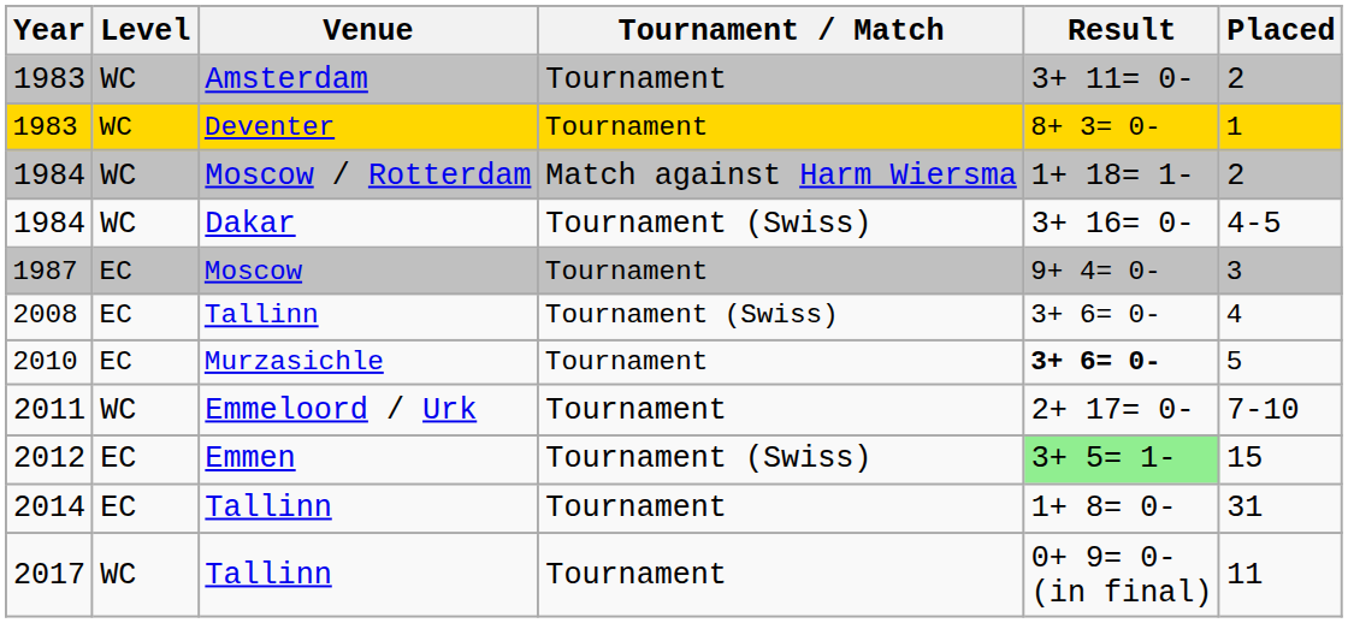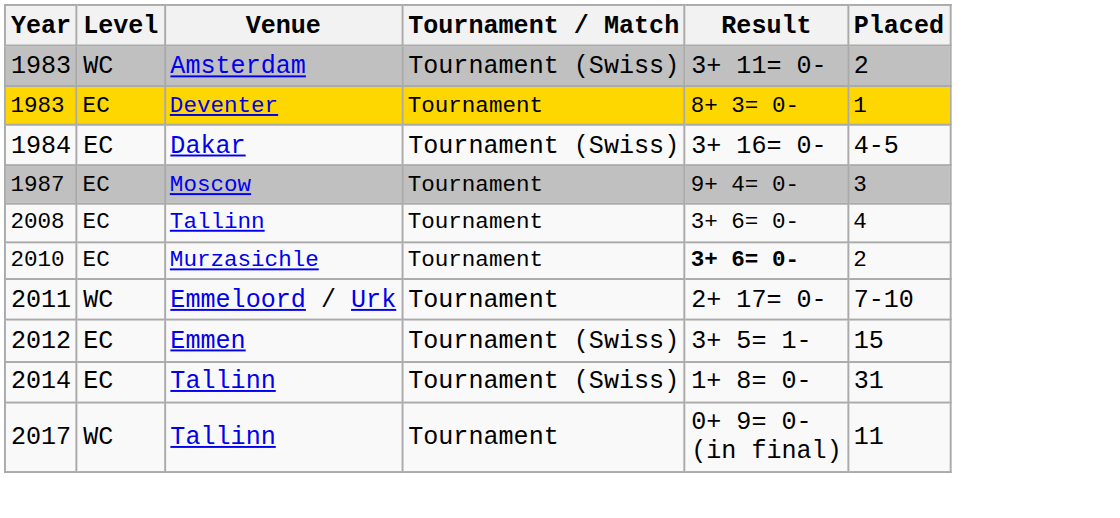1983 / Amsterdam | Tournament / Match: Tournament -> Tournament (Swiss)
1983 / Deventer | Level: WC -> EC
- row: 1984 | WC | Moscow / Rotterdam | Match against Harm Wiersma | 1+ 18= 1- | 2
1984 / Dakar | Level: WC -> EC
2008 | Tournament / Match: Tournament (Swiss) -> Tournament
2010 | Placed: 5 -> 2
2012 | Result: lightgreen background -> no background
2014 | Tournament / Match: Tournament -> Tournament (Swiss)
